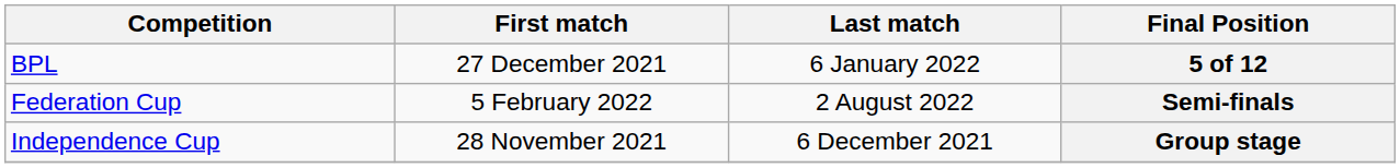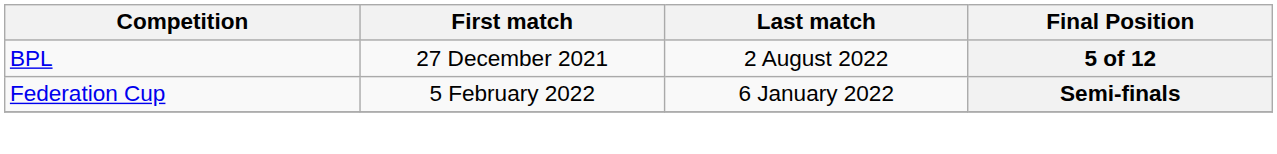5 of 12 | Last match: 6 January 2022 -> 2 August 2022
Semi-finals | Last match: 2 August 2022 -> 6 January 2022
- row: Independence Cup | 28 November 2021 | 6 December 2021 | Group stage
